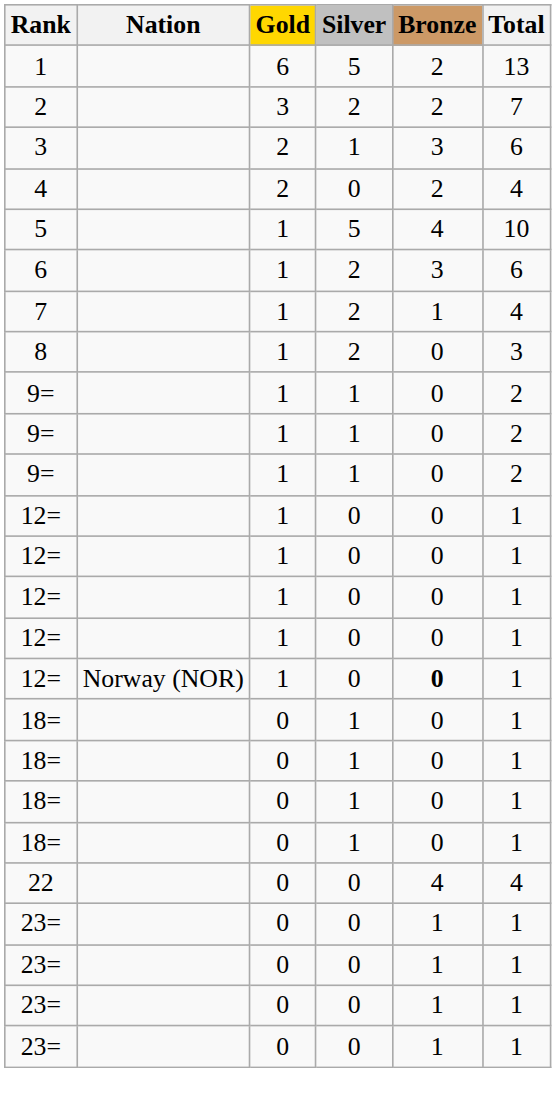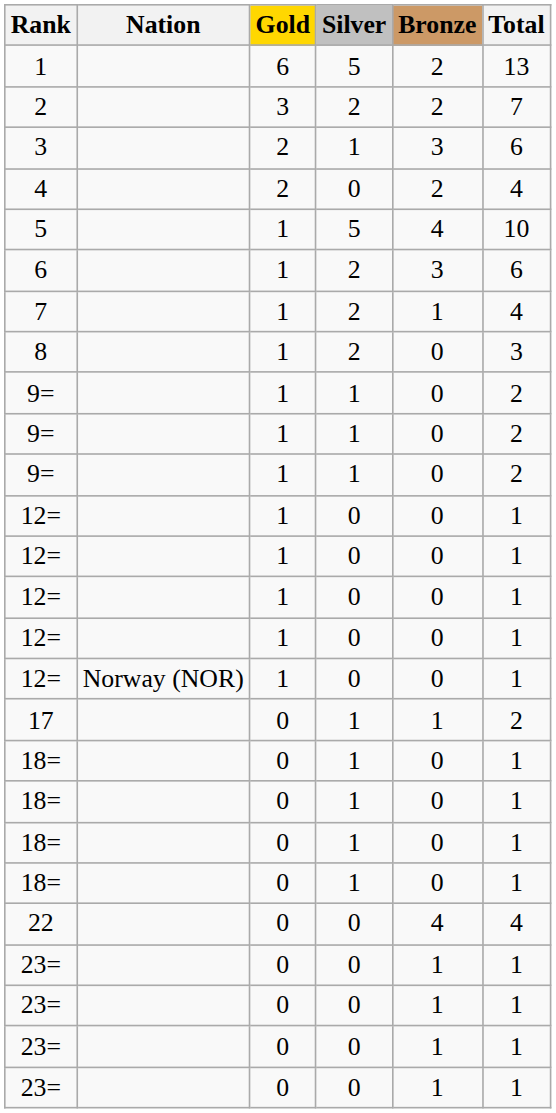12= / Norway (NOR) | Bronze: bold -> normal
+ row: 17 | 0 | 1 | 1 | 2
